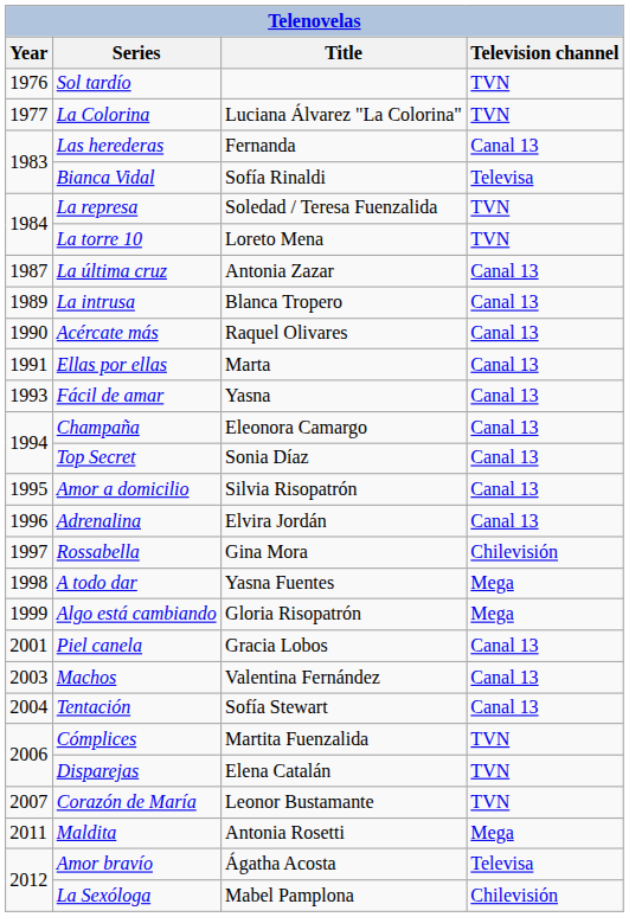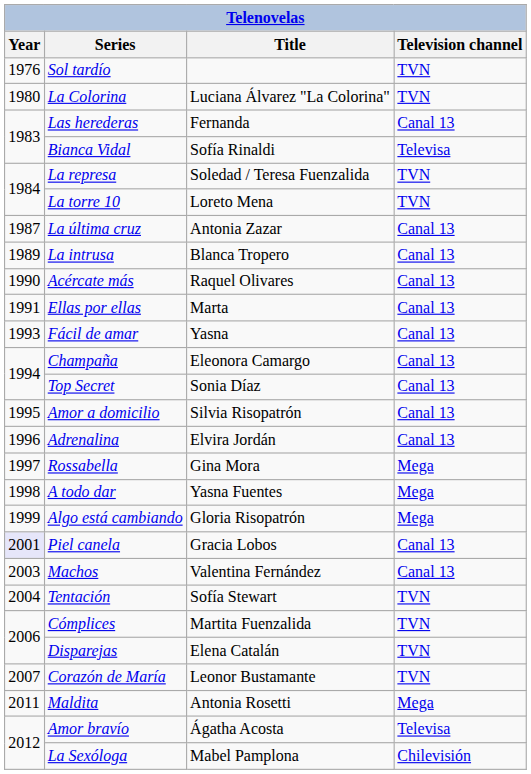La Colorina | Year: 1977 -> 1980
Rossabella | Television channel: Chilevisión -> Mega
Piel canela | Year: no background -> lavender background
Tentación | Television channel: Canal 13 -> TVN
